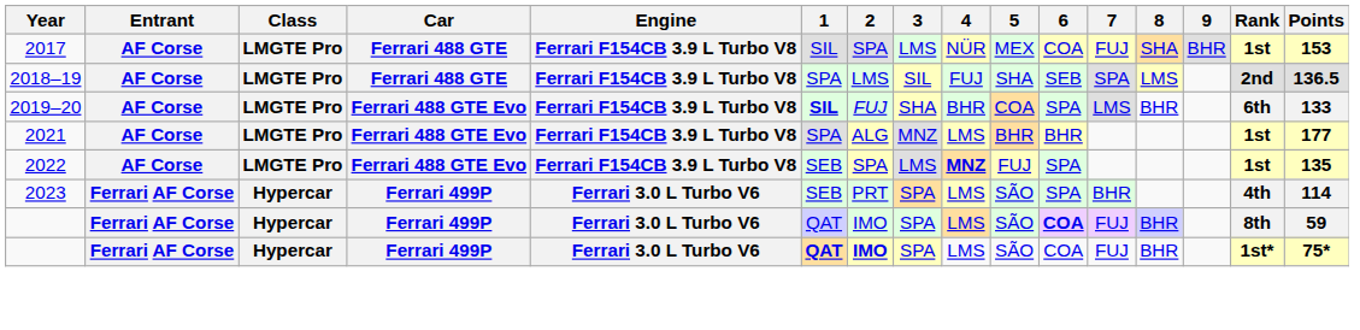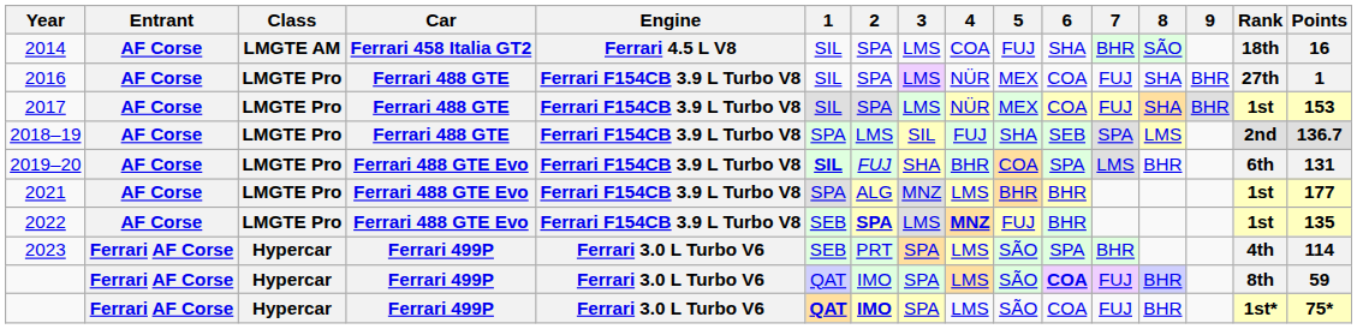+ row: 2014 | AF Corse | LMGTE AM | Ferrari 458 Italia GT2 | Ferrari 4.5 L V8 | SIL | SPA | LMS | COA | FUJ | SHA | BHR | SÃO | 18th | 16
+ row: 2016 | AF Corse | LMGTE Pro | Ferrari 488 GTE | Ferrari F154CB 3.9 L Turbo V8 | SIL | SPA | LMS | NÜR | MEX | COA | FUJ | SHA | BHR | 27th | 1
2018–19 | Points: 136.5 -> 136.7
2019–20 | Points: 133 -> 131
2022 | 2: normal -> bold
2022 | 6: SPA -> BHR
